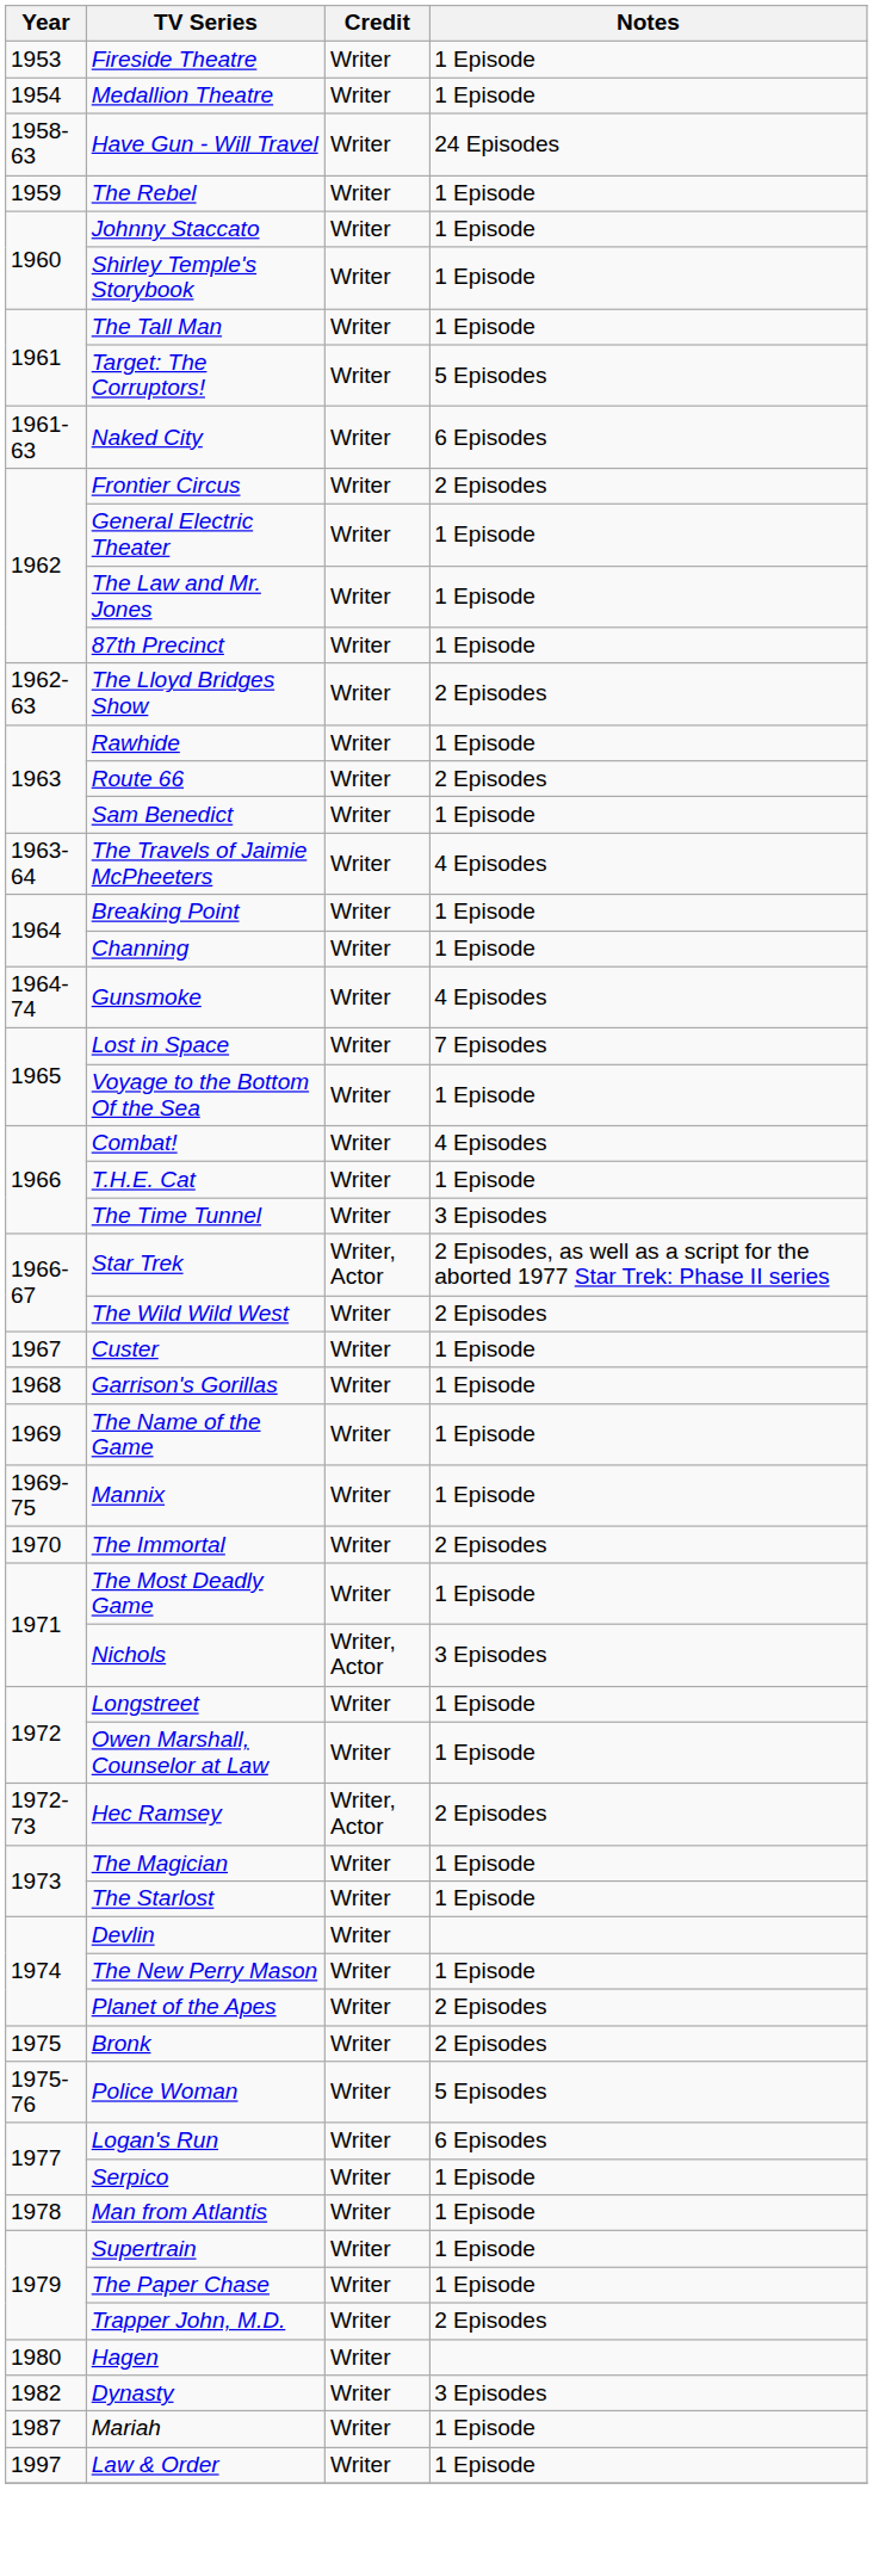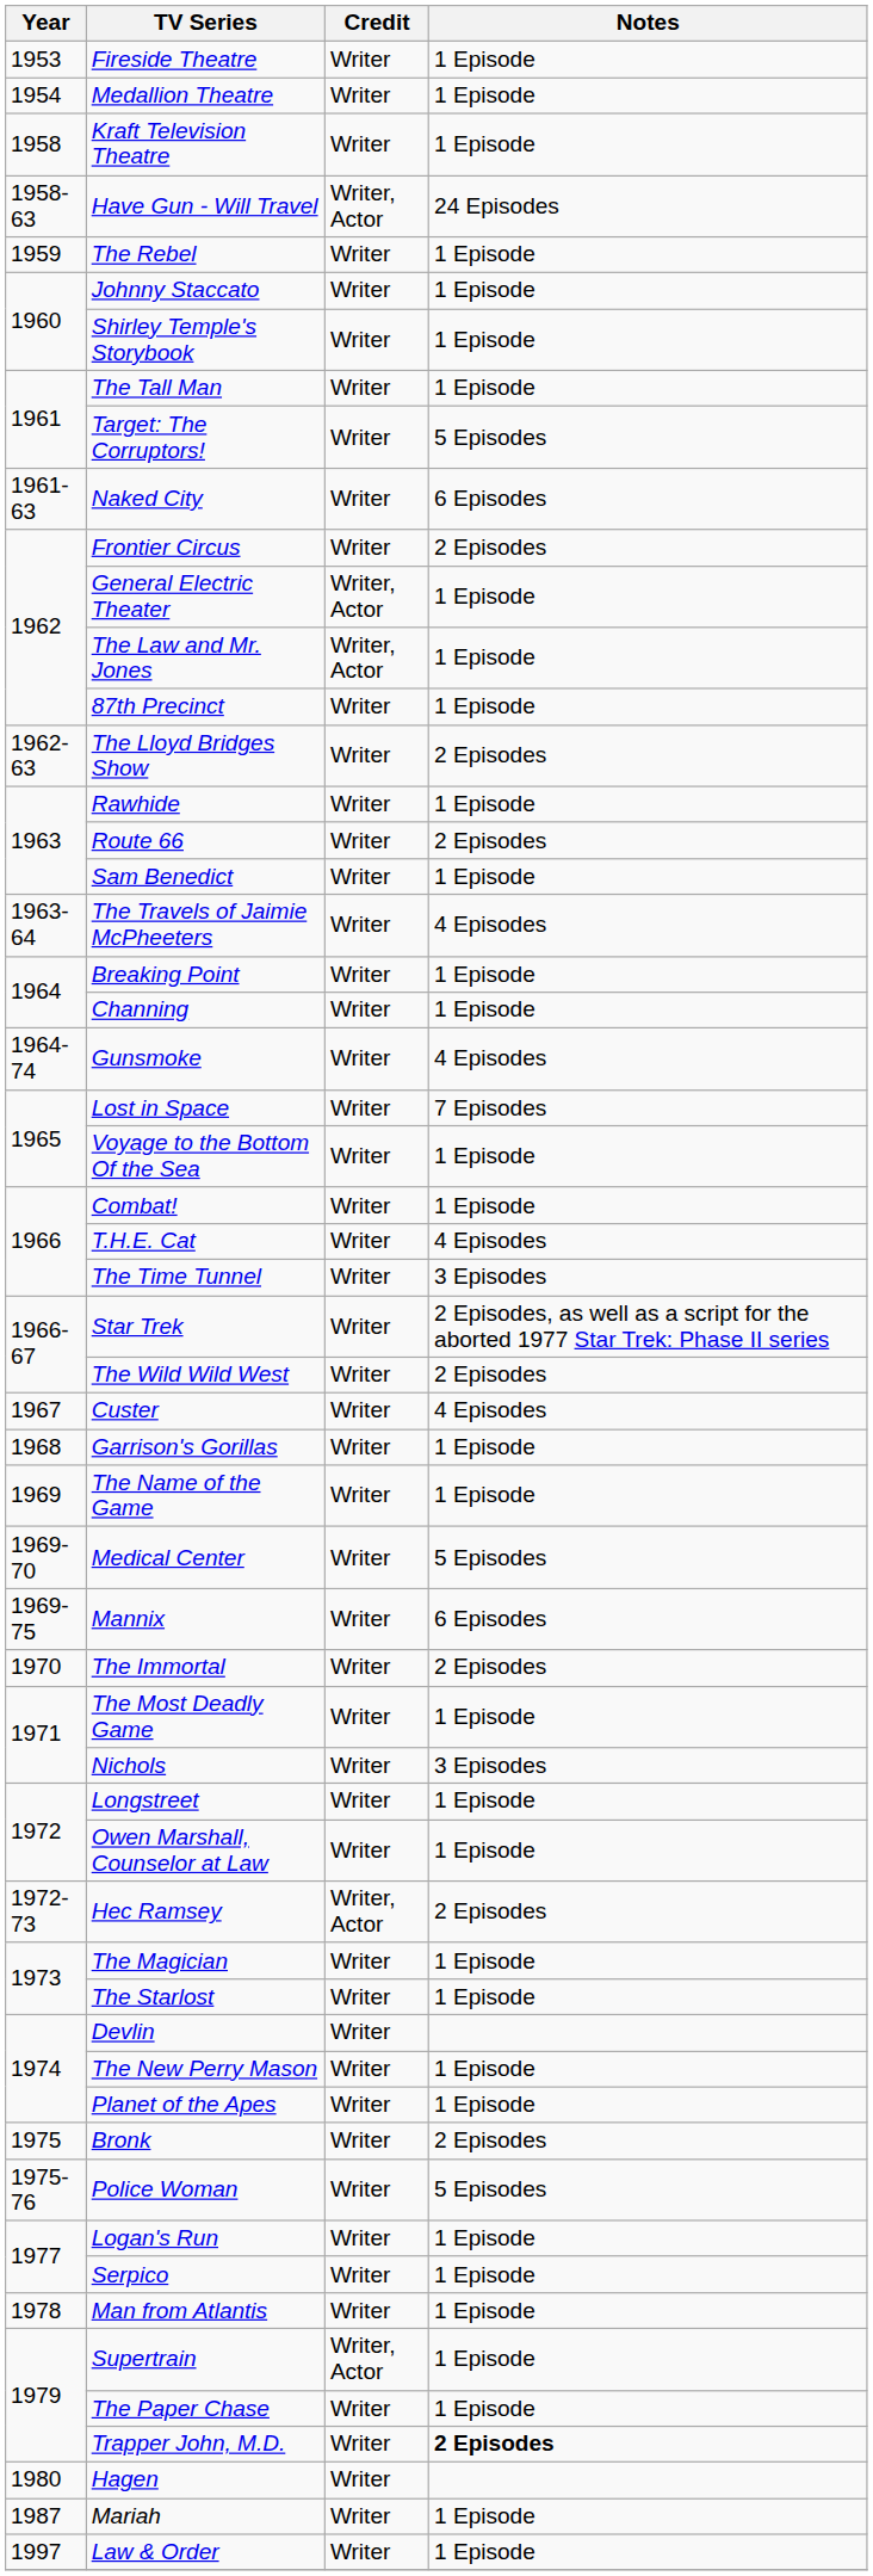+ row: 1958 | Kraft Television Theatre | Writer | 1 Episode
Have Gun - Will Travel | Credit: Writer -> Writer, Actor
General Electric Theater | Credit: Writer -> Writer, Actor
The Law and Mr. Jones | Credit: Writer -> Writer, Actor
Combat! | Notes: 4 Episodes -> 1 Episode
T.H.E. Cat | Notes: 1 Episode -> 4 Episodes
Star Trek | Credit: Writer, Actor -> Writer
Custer | Notes: 1 Episode -> 4 Episodes
+ row: 1969-70 | Medical Center | Writer | 5 Episodes
Mannix | Notes: 1 Episode -> 6 Episodes
Nichols | Credit: Writer, Actor -> Writer
Planet of the Apes | Notes: 2 Episodes -> 1 Episode
Logan's Run | Notes: 6 Episodes -> 1 Episode
Supertrain | Credit: Writer -> Writer, Actor
Trapper John, M.D. | Notes: normal -> bold
- row: 1982 | Dynasty | Writer | 3 Episodes
